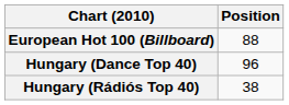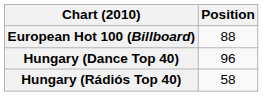Hungary (Rádiós Top 40) | Position: 38 -> 58
